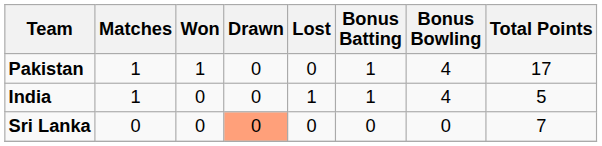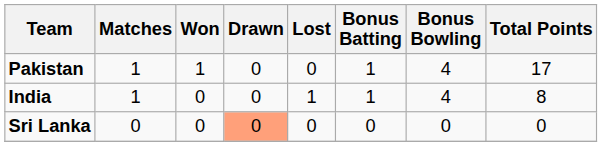India | Total Points: 5 -> 8
Sri Lanka | Total Points: 7 -> 0
